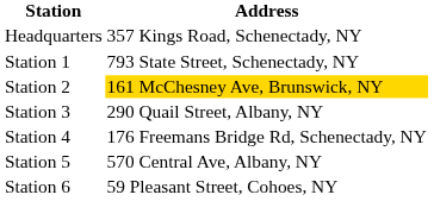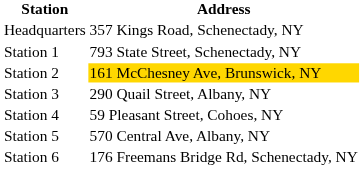Station 4 | Address: 176 Freemans Bridge Rd, Schenectady, NY -> 59 Pleasant Street, Cohoes, NY
Station 6 | Address: 59 Pleasant Street, Cohoes, NY -> 176 Freemans Bridge Rd, Schenectady, NY
